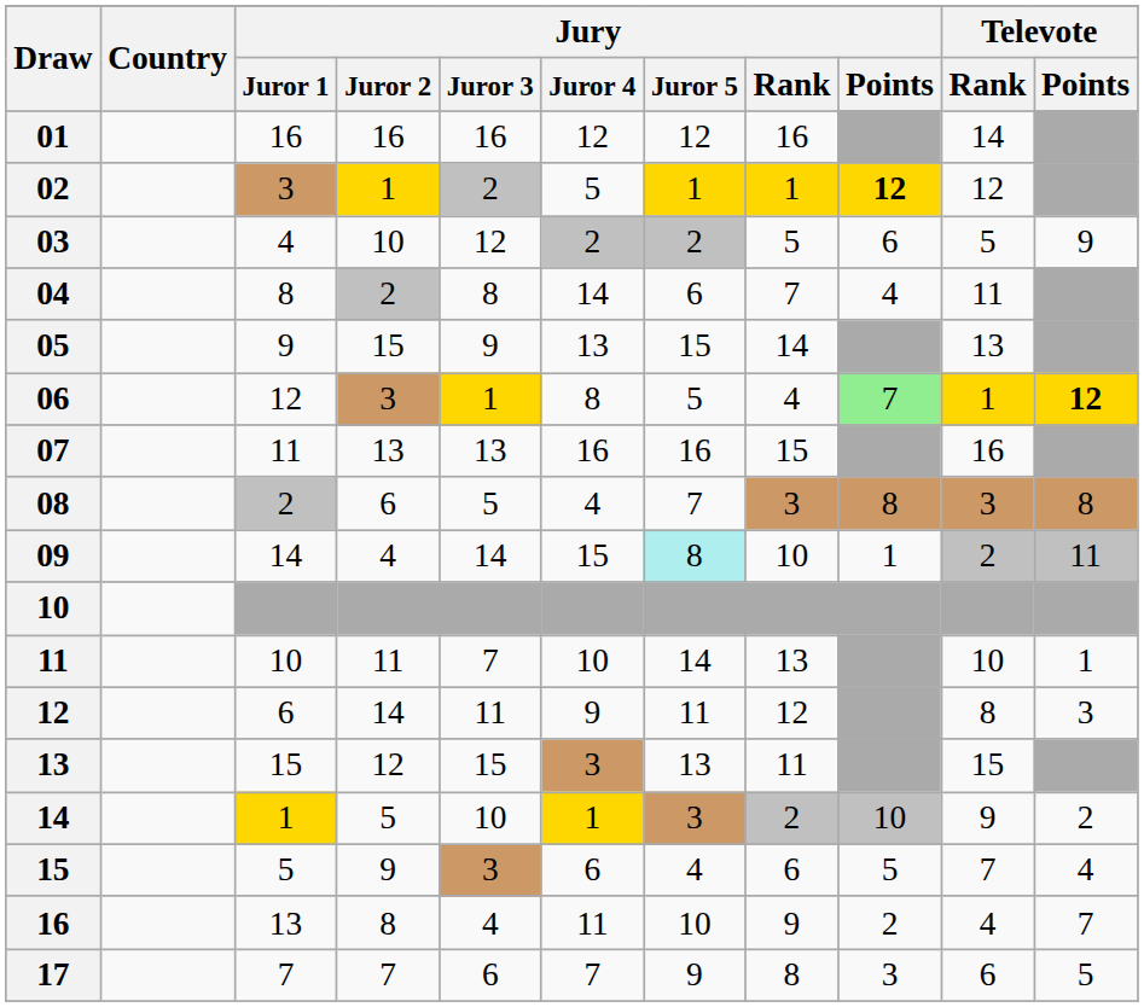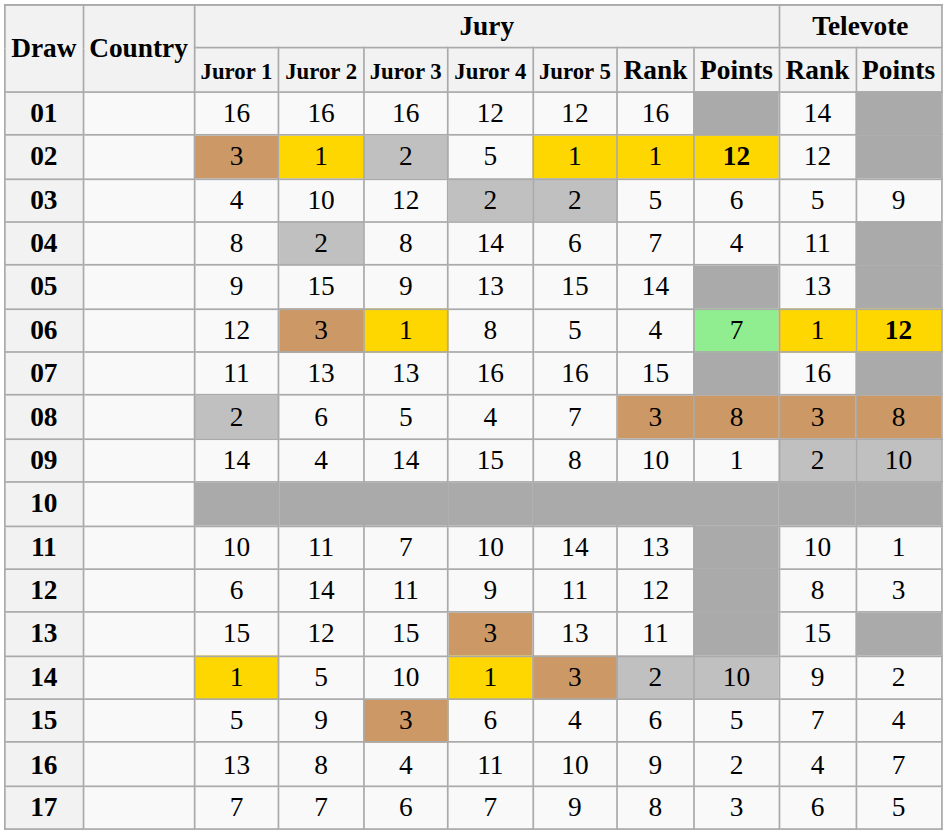09 | Jury / Juror 5: paleturquoise background -> no background
09 | Televote / Points: 11 -> 10
